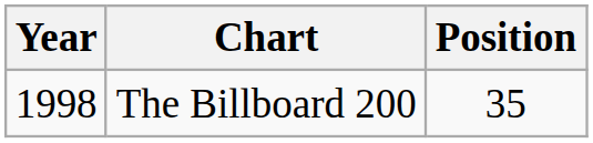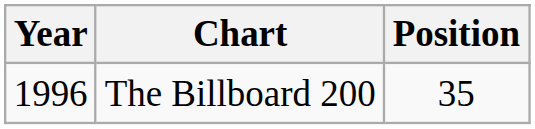The Billboard 200 | Year: 1998 -> 1996
